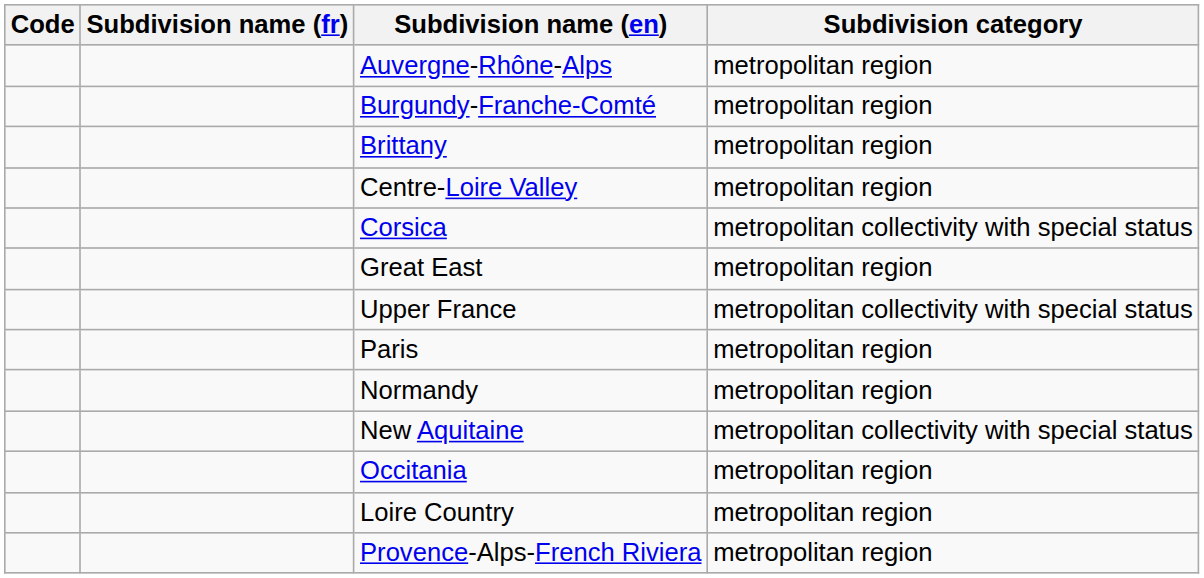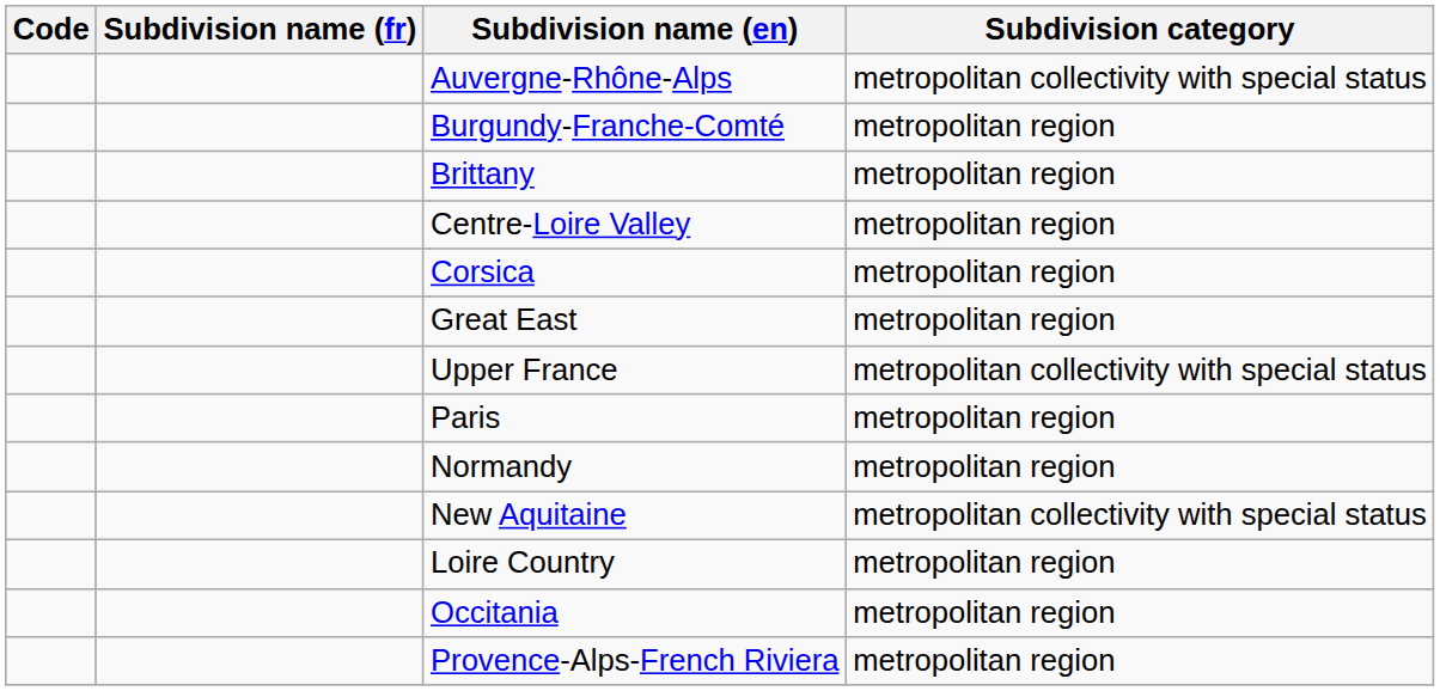Auvergne-Rhône-Alps | Subdivision category: metropolitan region -> metropolitan collectivity with special status
Corsica | Subdivision category: metropolitan collectivity with special status -> metropolitan region
rows swapped: Occitania <-> Loire Country
